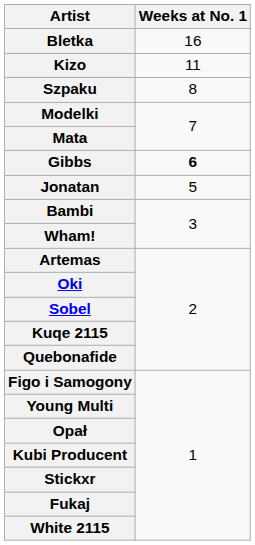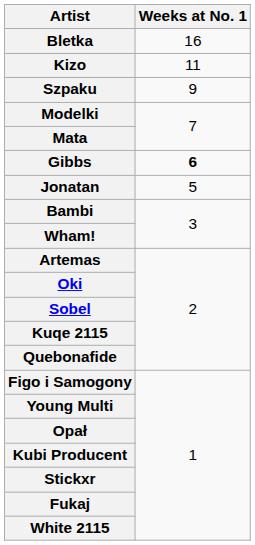Szpaku | Weeks at No. 1: 8 -> 9
